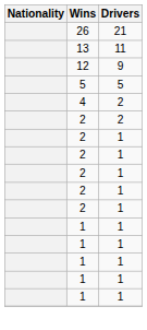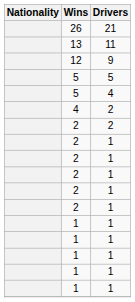+ row: 5 | 4
